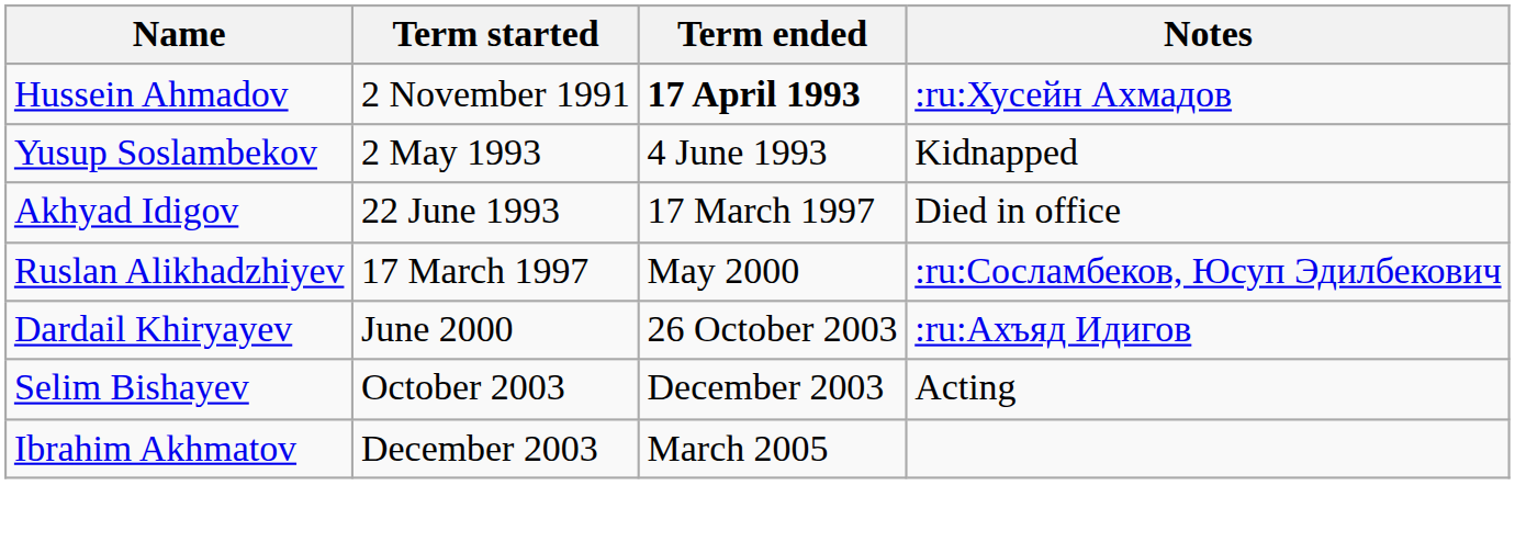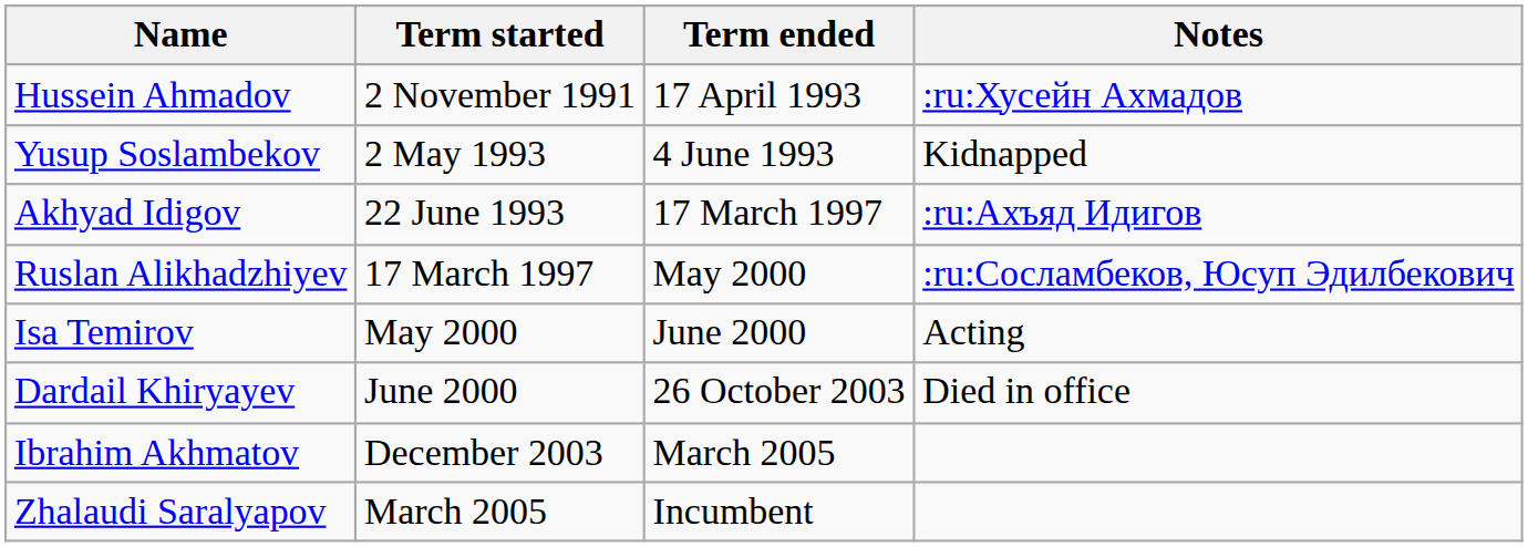Hussein Ahmadov | Term ended: bold -> normal
Akhyad Idigov | Notes: Died in office -> :ru:Ахъяд Идигов
+ row: Isa Temirov | May 2000 | June 2000 | Acting
Dardail Khiryayev | Notes: :ru:Ахъяд Идигов -> Died in office
- row: Selim Bishayev | October 2003 | December 2003 | Acting
+ row: Zhalaudi Saralyapov | March 2005 | Incumbent
